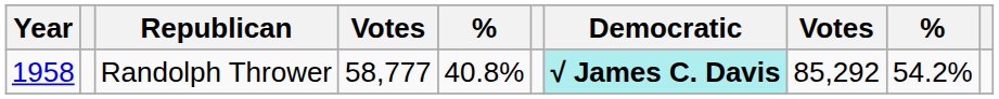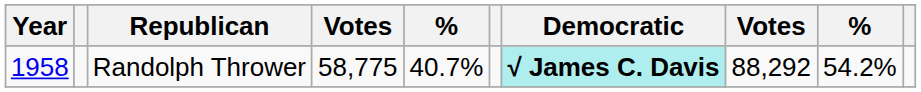Randolph Thrower | column 4: 58,777 -> 58,775
Randolph Thrower | column 5: 40.8% -> 40.7%
Randolph Thrower | column 8: 85,292 -> 88,292
